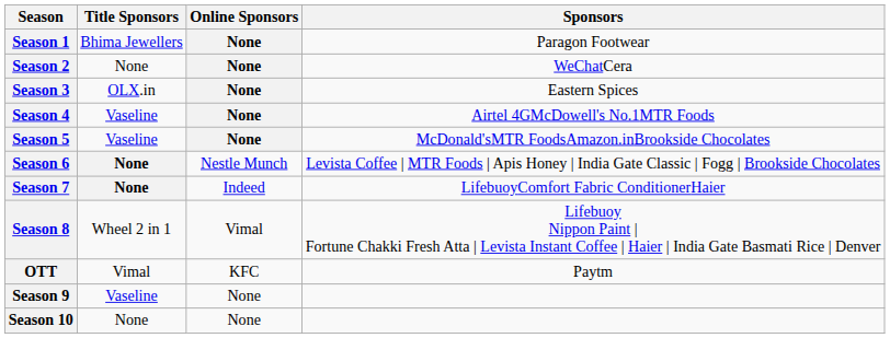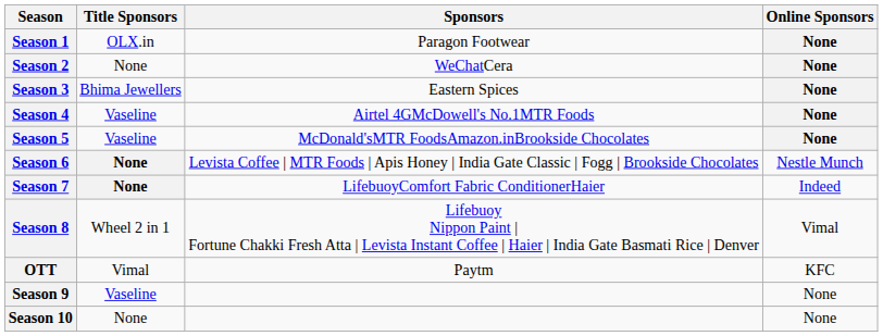columns swapped: Sponsors <-> Online Sponsors
Season 1 | Title Sponsors: Bhima Jewellers -> OLX.in
Season 3 | Title Sponsors: OLX.in -> Bhima Jewellers
